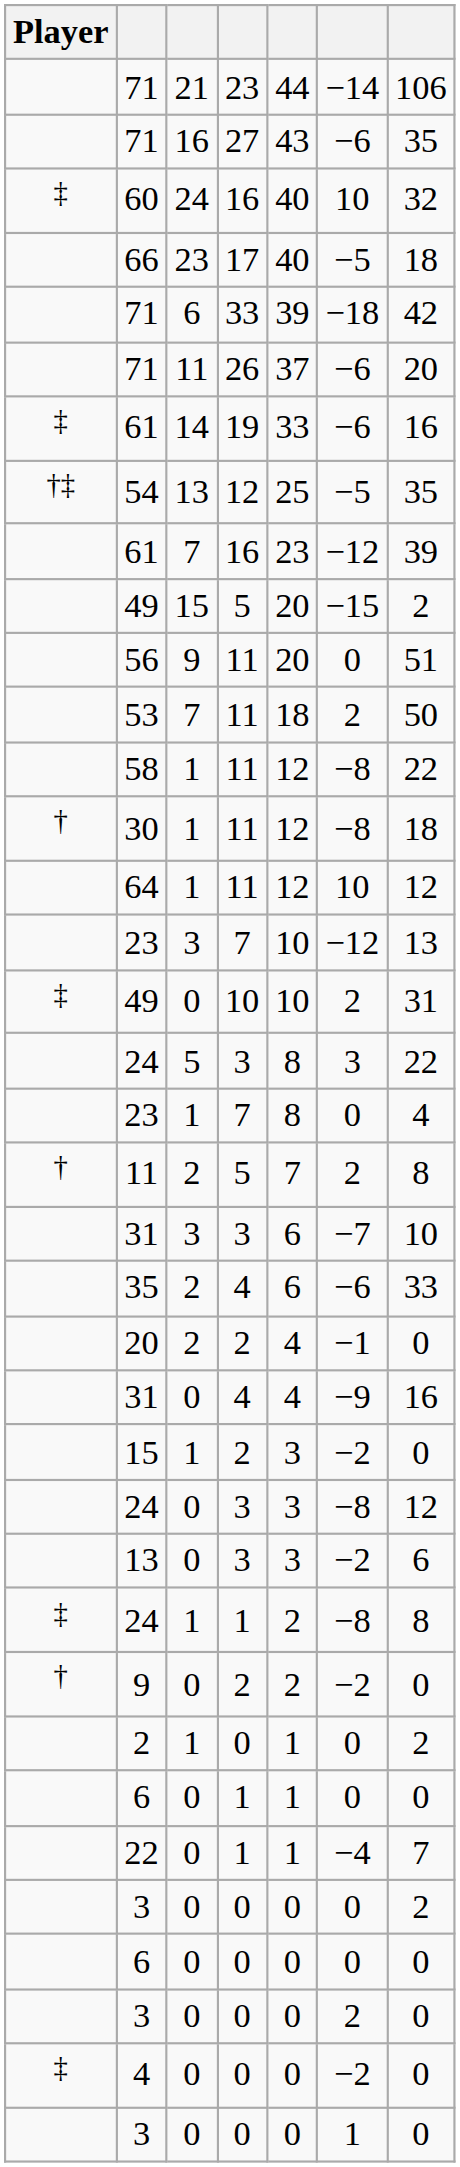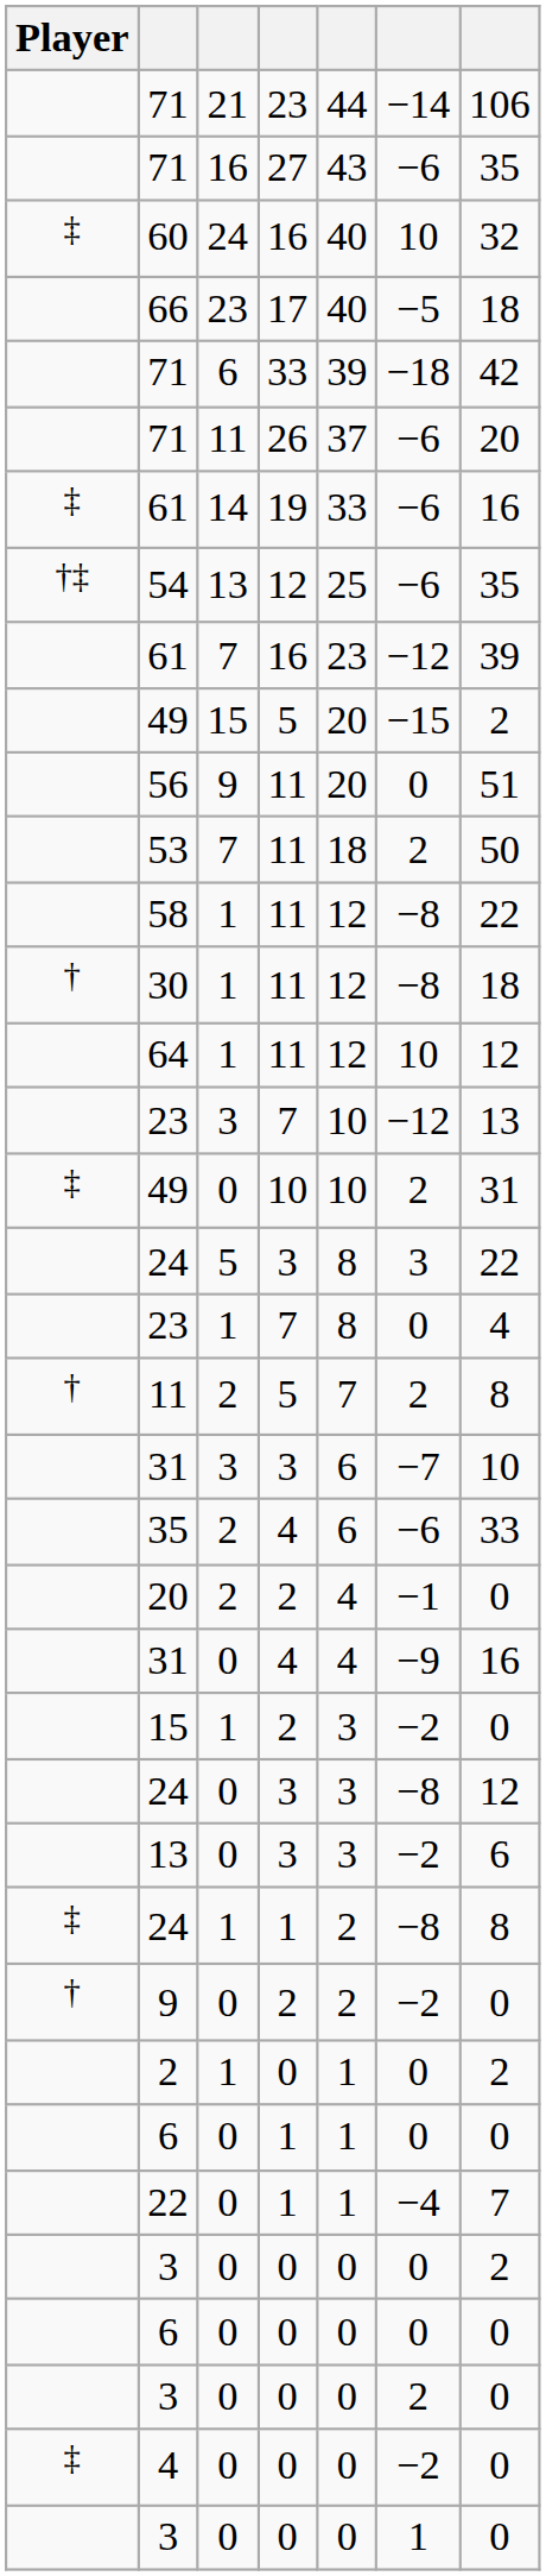54 | column 6: −5 -> −6
